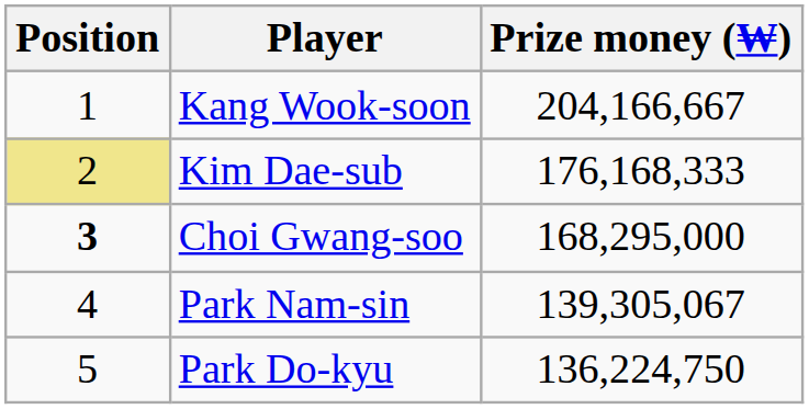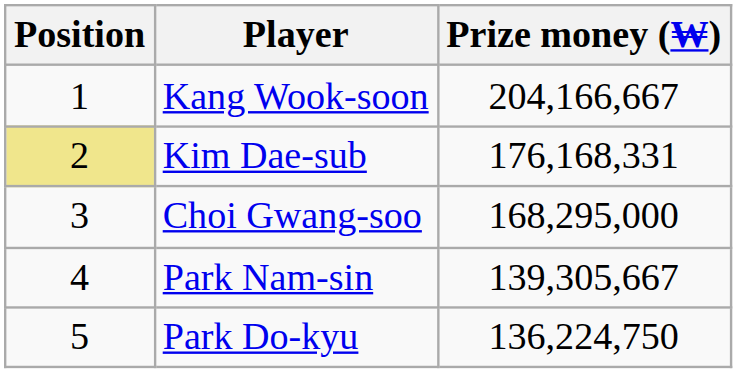Kim Dae-sub | Prize money (₩): 176,168,333 -> 176,168,331
Choi Gwang-soo | Position: bold -> normal
Park Nam-sin | Prize money (₩): 139,305,067 -> 139,305,667
